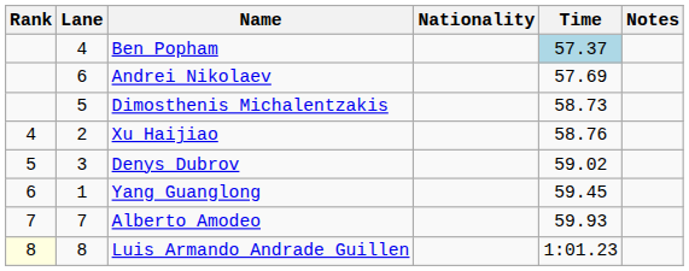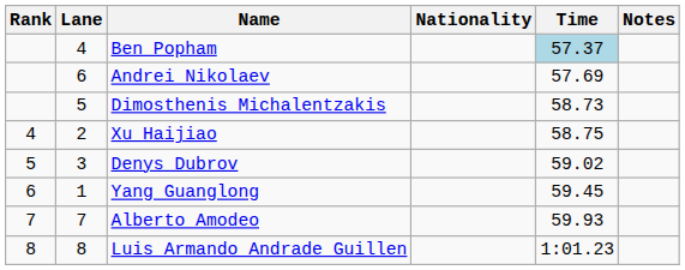Xu Haijiao | Time: 58.76 -> 58.75
Luis Armando Andrade Guillen | Rank: lightyellow background -> no background
